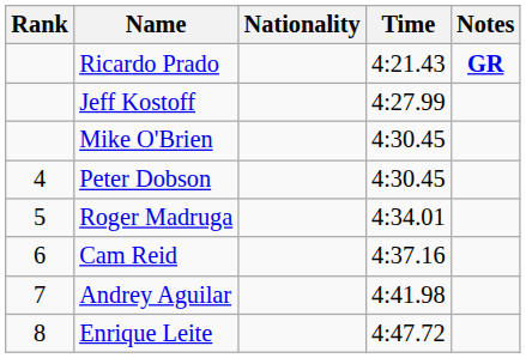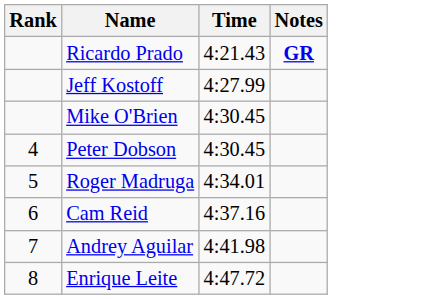- column: Nationality
